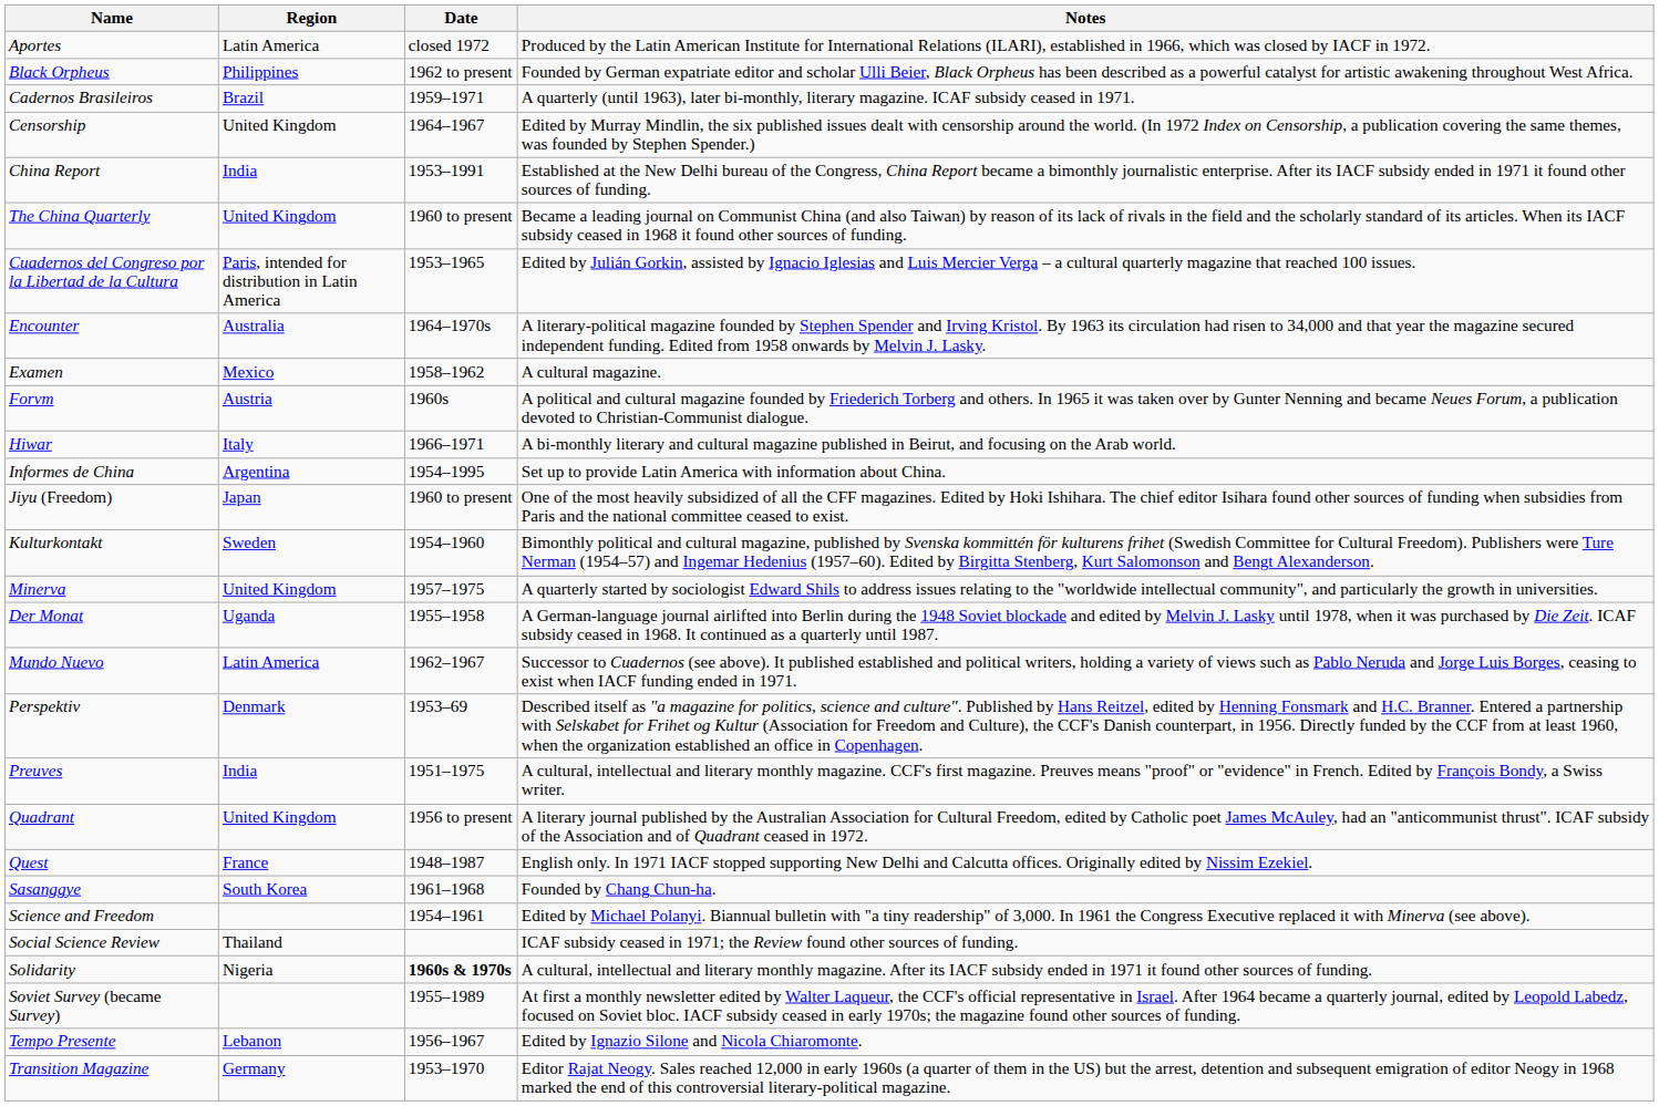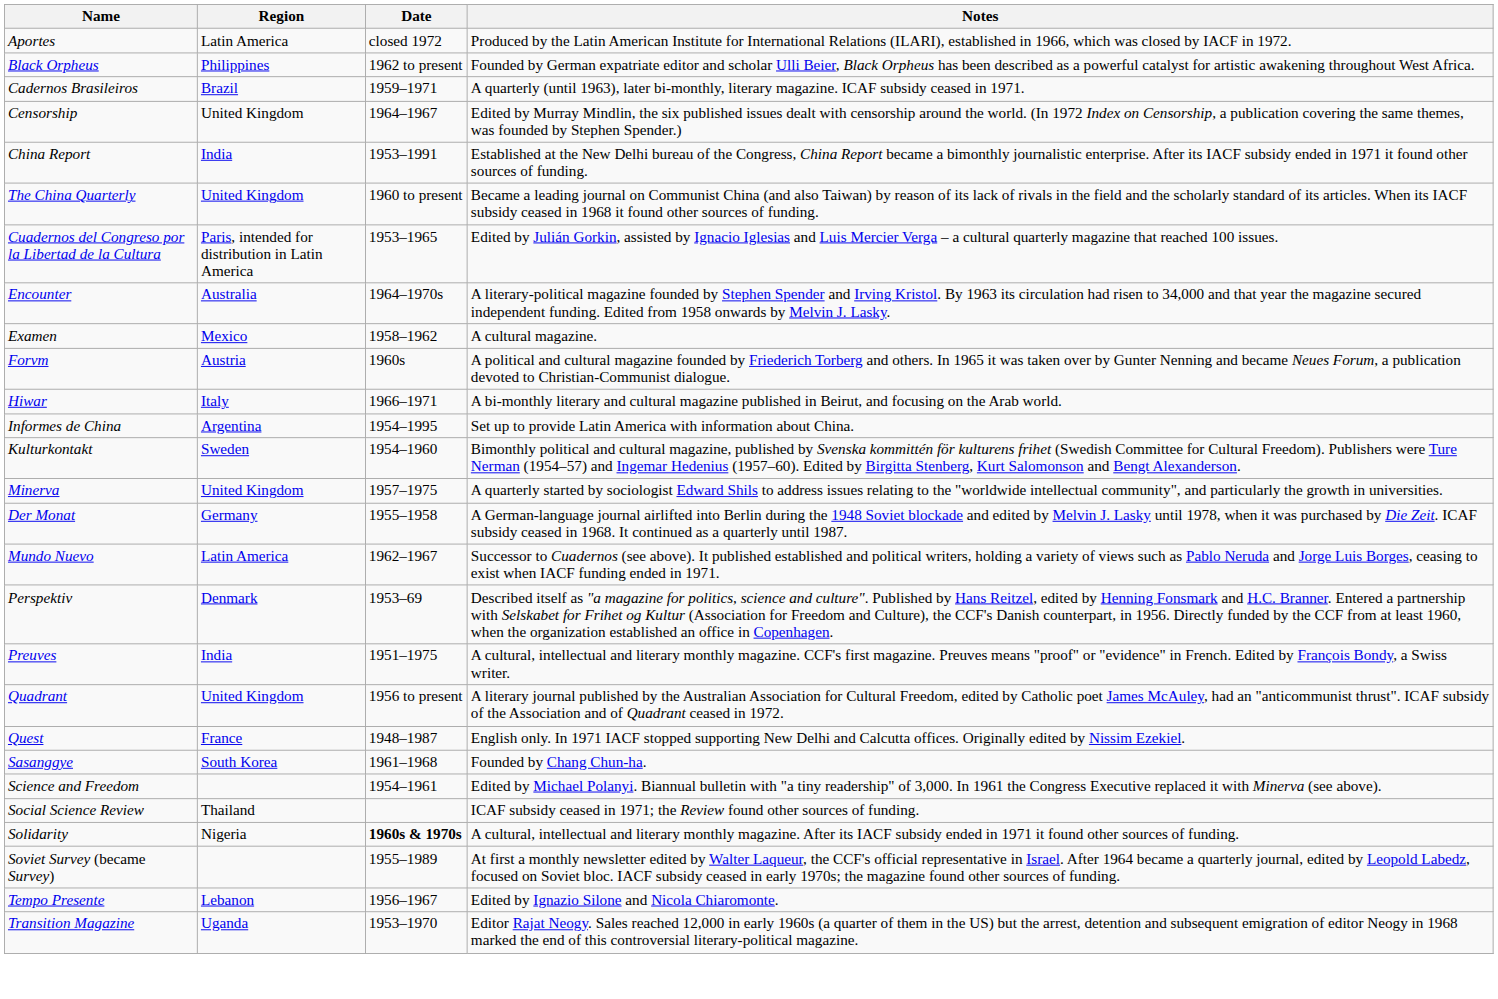- row: Jiyu (Freedom) | Japan | 1960 to present | One of the most heavily subsidized of all the CFF magazines. Edited by Hoki Ishihara. The chief editor Isihara found other sources of funding when subsidies from Paris and the national committee ceased to exist.
Der Monat | Region: Uganda -> Germany
Transition Magazine | Region: Germany -> Uganda
